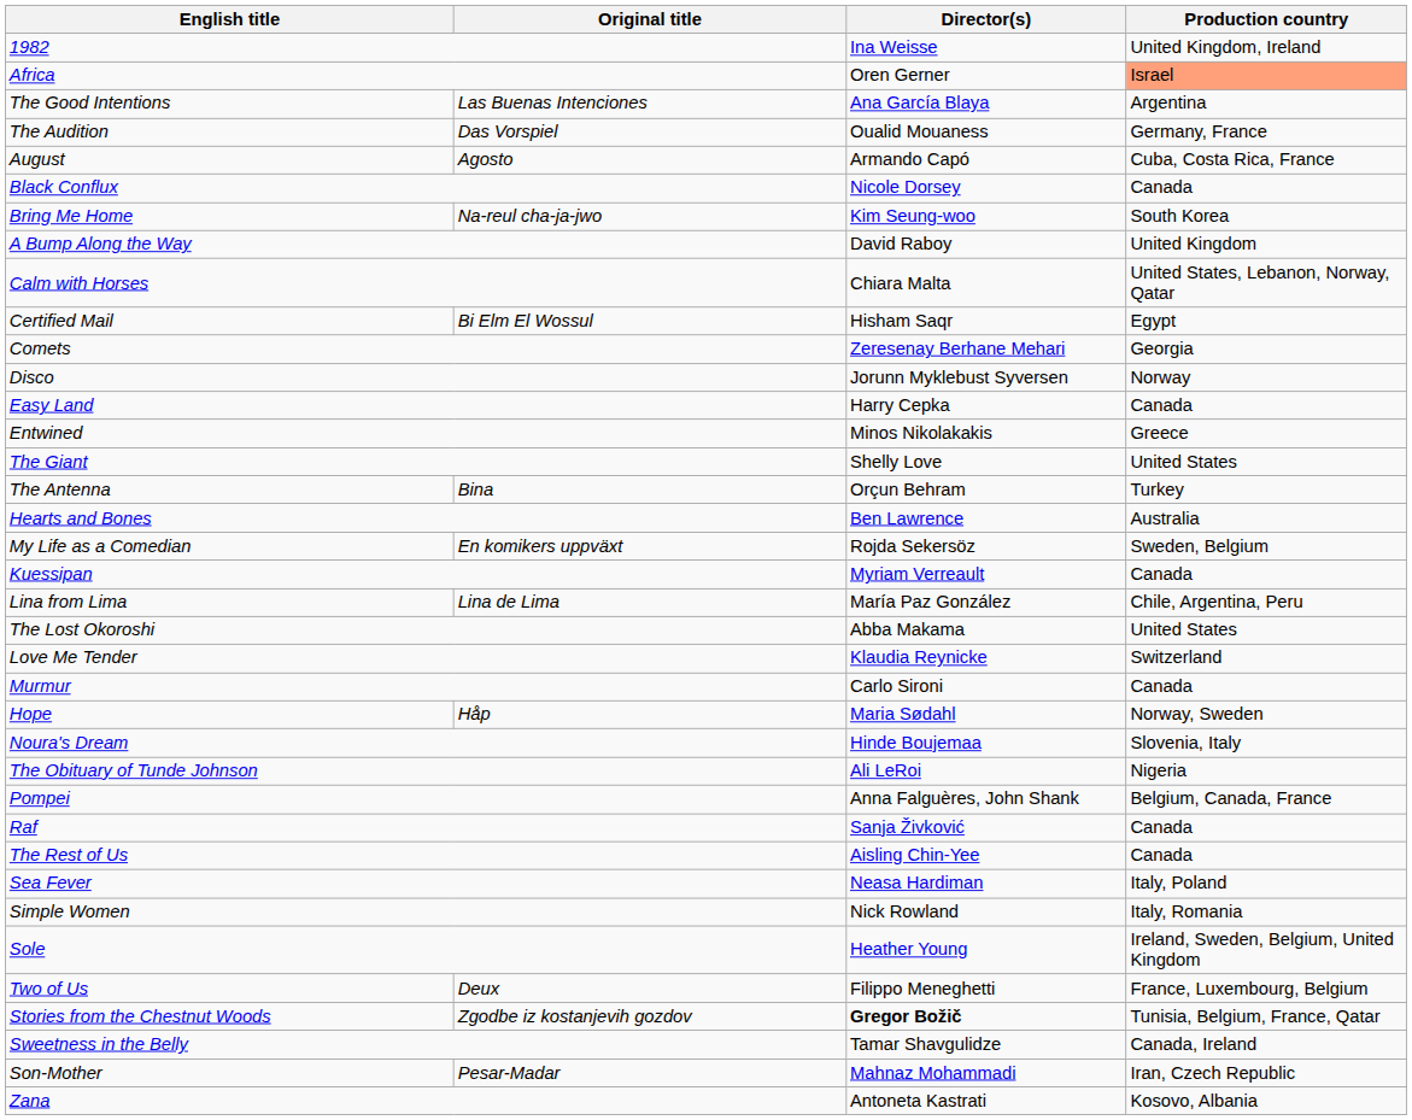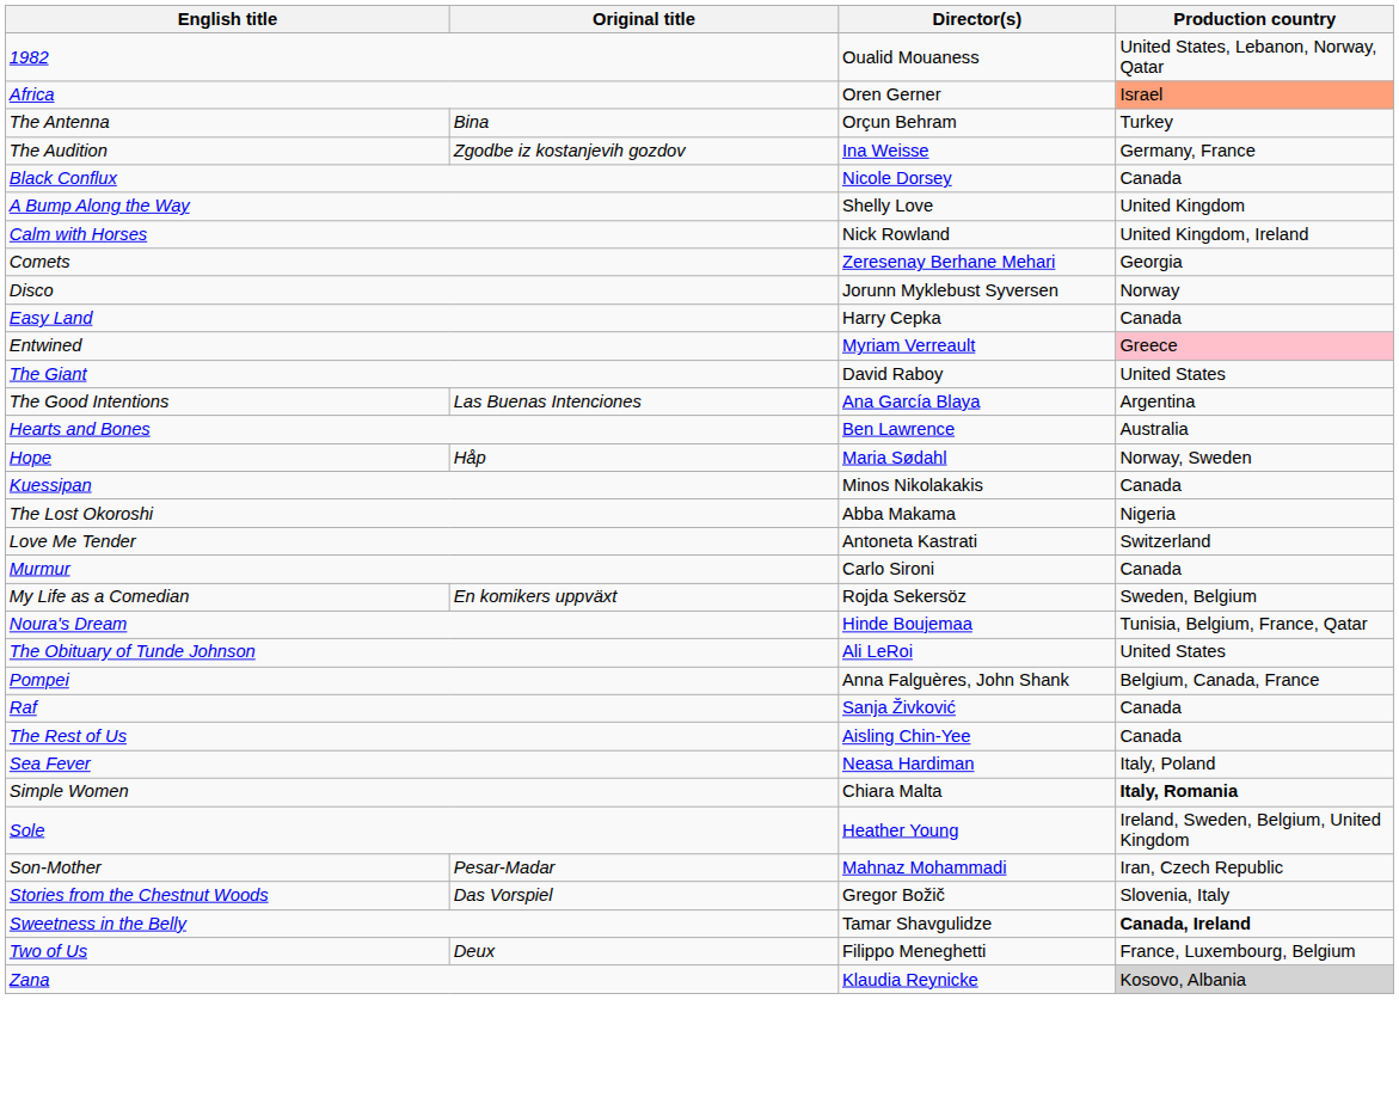1982 | Director(s): Ina Weisse -> Oualid Mouaness
1982 | Production country: United Kingdom, Ireland -> United States, Lebanon, Norway, Qatar
rows swapped: The Antenna <-> The Good Intentions
The Audition | Original title: Das Vorspiel -> Zgodbe iz kostanjevih gozdov
The Audition | Director(s): Oualid Mouaness -> Ina Weisse
- row: August | Agosto | Armando Capó | Cuba, Costa Rica, France
- row: Bring Me Home | Na-reul cha-ja-jwo | Kim Seung-woo | South Korea
A Bump Along the Way | Director(s): David Raboy -> Shelly Love
Calm with Horses | Director(s): Chiara Malta -> Nick Rowland
Calm with Horses | Production country: United States, Lebanon, Norway, Qatar -> United Kingdom, Ireland
- row: Certified Mail | Bi Elm El Wossul | Hisham Saqr | Egypt
Entwined | Director(s): Minos Nikolakakis -> Myriam Verreault
Entwined | Production country: no background -> pink background
The Giant | Director(s): Shelly Love -> David Raboy
rows swapped: Hope <-> My Life as a Comedian
Kuessipan | Director(s): Myriam Verreault -> Minos Nikolakakis
- row: Lina from Lima | Lina de Lima | María Paz González | Chile, Argentina, Peru
The Lost Okoroshi | Production country: United States -> Nigeria
Love Me Tender | Director(s): Klaudia Reynicke -> Antoneta Kastrati
Noura's Dream | Production country: Slovenia, Italy -> Tunisia, Belgium, France, Qatar
The Obituary of Tunde Johnson | Production country: Nigeria -> United States
Simple Women | Director(s): Nick Rowland -> Chiara Malta
Simple Women | Production country: normal -> bold
rows swapped: Son-Mother <-> Two of Us
Stories from the Chestnut Woods | Original title: Zgodbe iz kostanjevih gozdov -> Das Vorspiel
Stories from the Chestnut Woods | Director(s): bold -> normal
Stories from the Chestnut Woods | Production country: Tunisia, Belgium, France, Qatar -> Slovenia, Italy
Sweetness in the Belly | Production country: normal -> bold
Zana | Director(s): Antoneta Kastrati -> Klaudia Reynicke
Zana | Production country: no background -> lightgrey background
